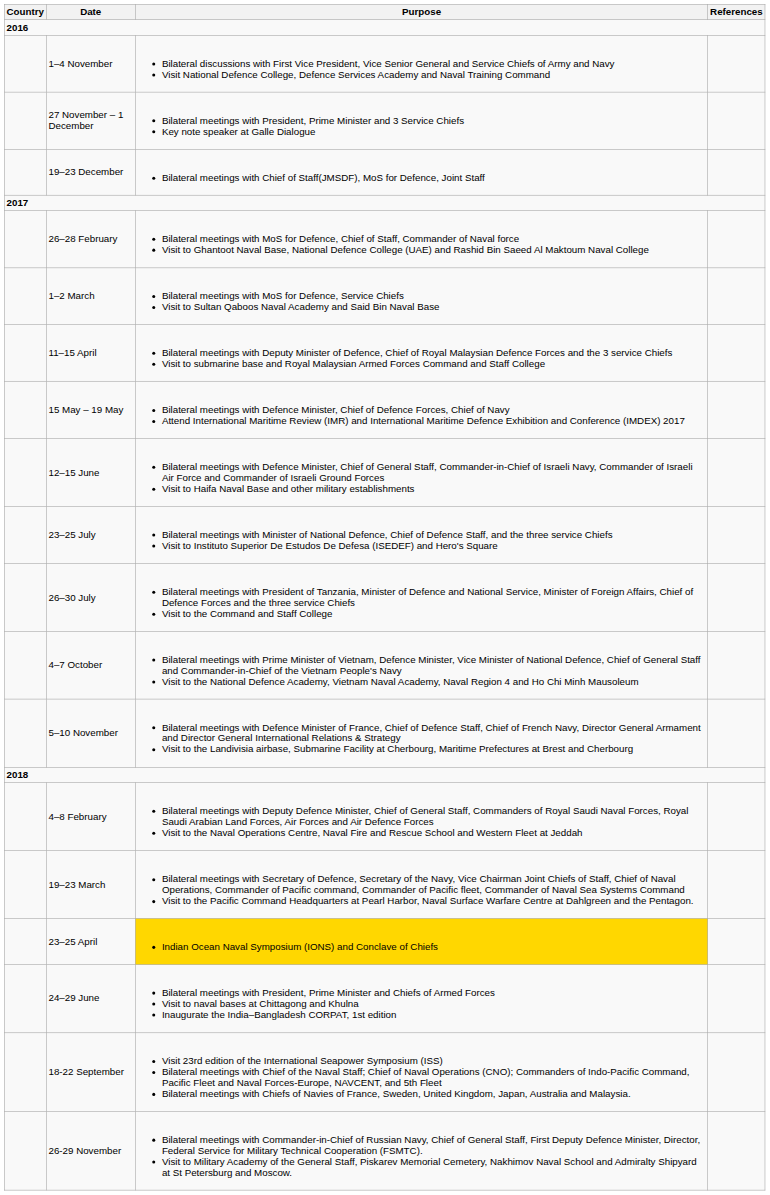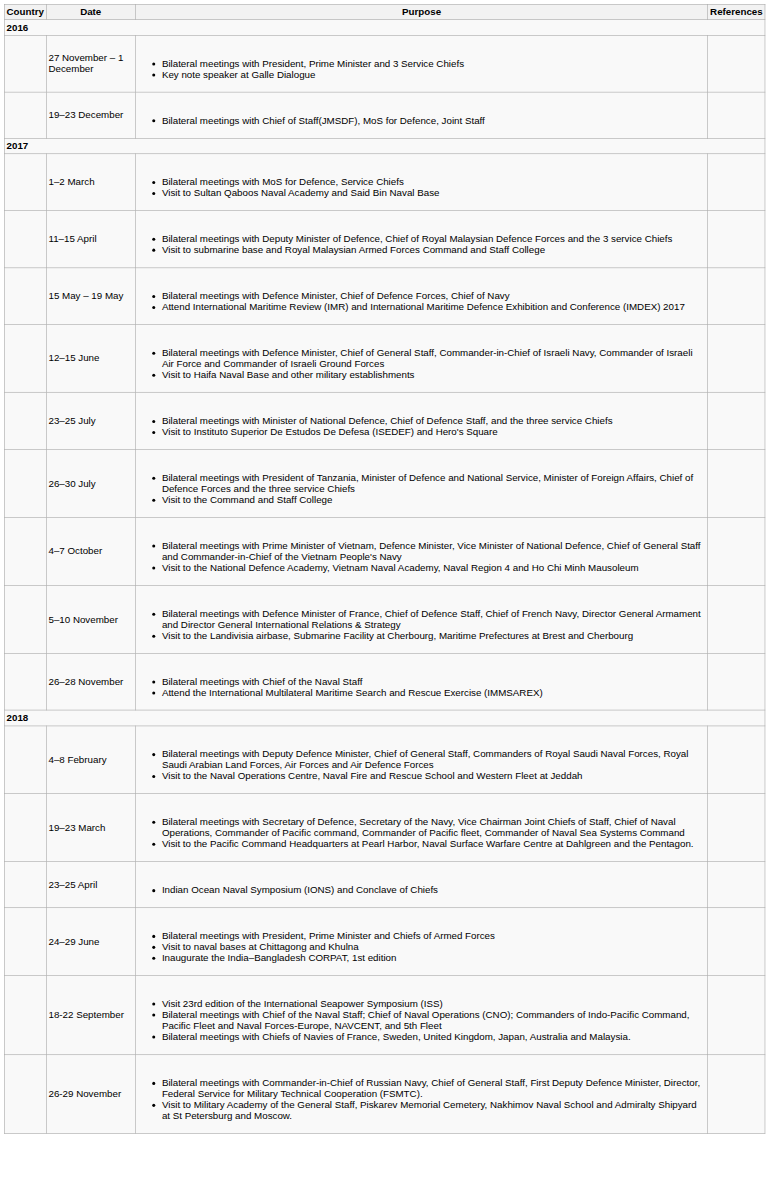- row: 1–4 November | Bilateral discussions with First Vice President, Vice Senior General and Service Chiefs of Army and Navy Visit National Defence College, Defence Services Academy and Naval Training Command
- row: 26–28 February | Bilateral meetings with MoS for Defence, Chief of Staff, Commander of Naval force Visit to Ghantoot Naval Base, National Defence College (UAE) and Rashid Bin Saeed Al Maktoum Naval College
+ row: 26–28 November | Bilateral meetings with Chief of the Naval Staff Attend the International Multilateral Maritime Search and Rescue Exercise (IMMSAREX)
23–25 April | Purpose: gold background -> no background
